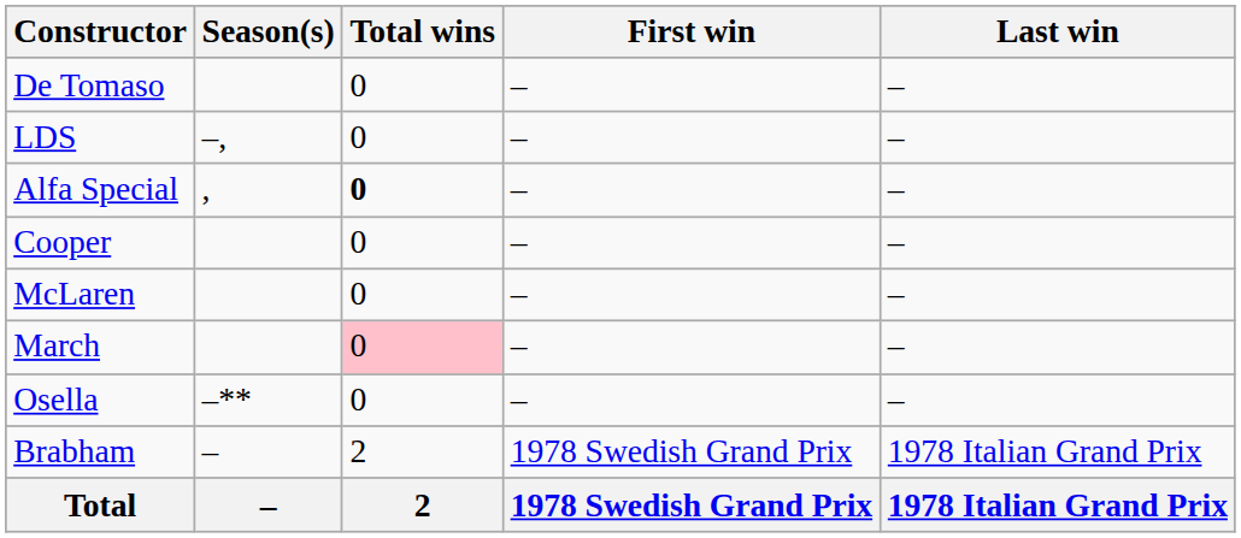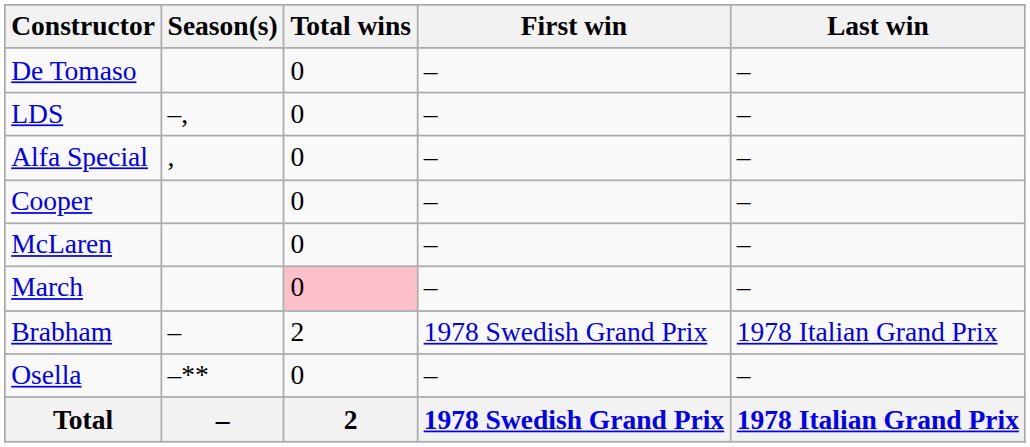Alfa Special | Total wins: bold -> normal
rows swapped: Brabham <-> Osella
